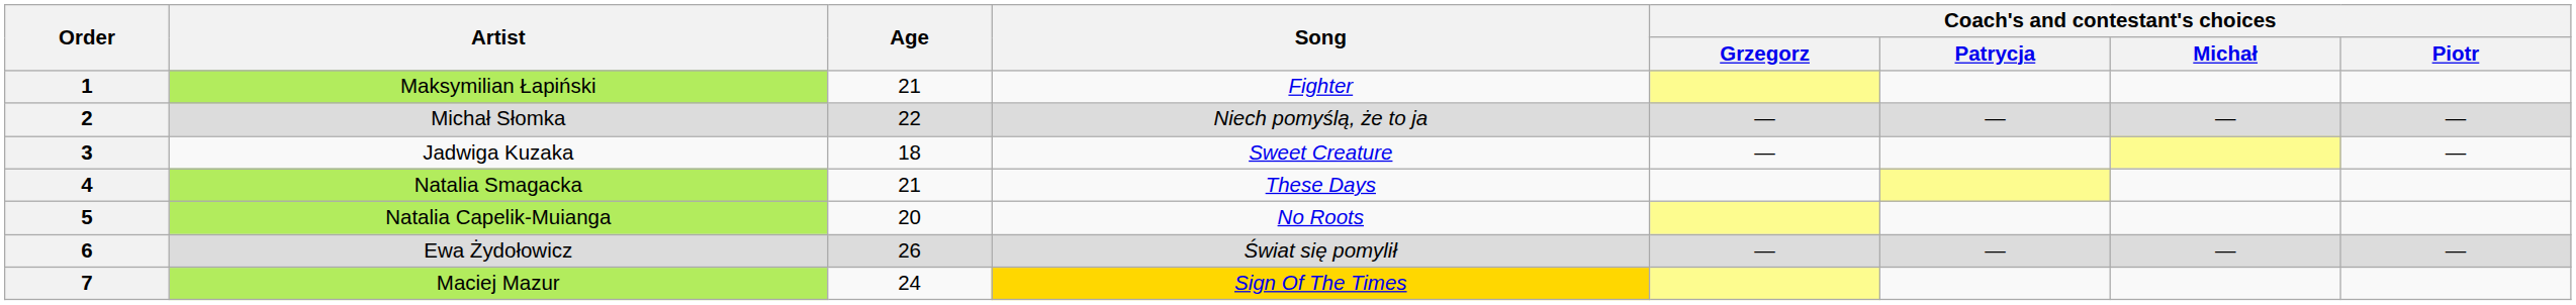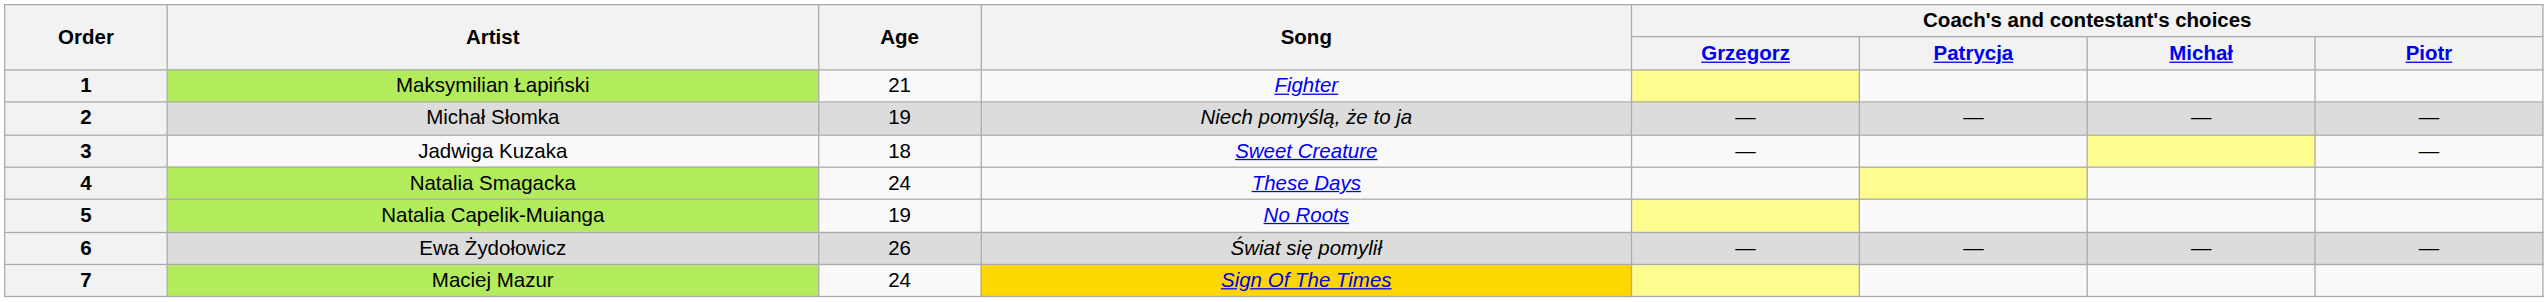2 | Age: 22 -> 19
4 | Age: 21 -> 24
5 | Age: 20 -> 19
